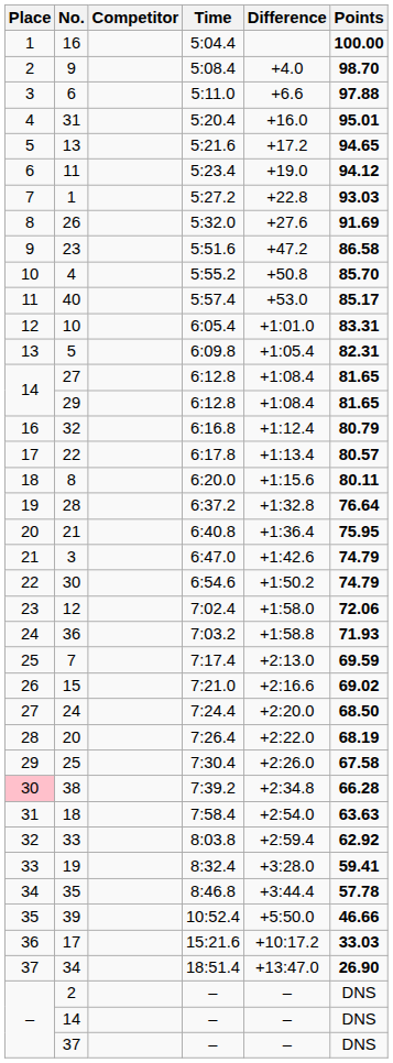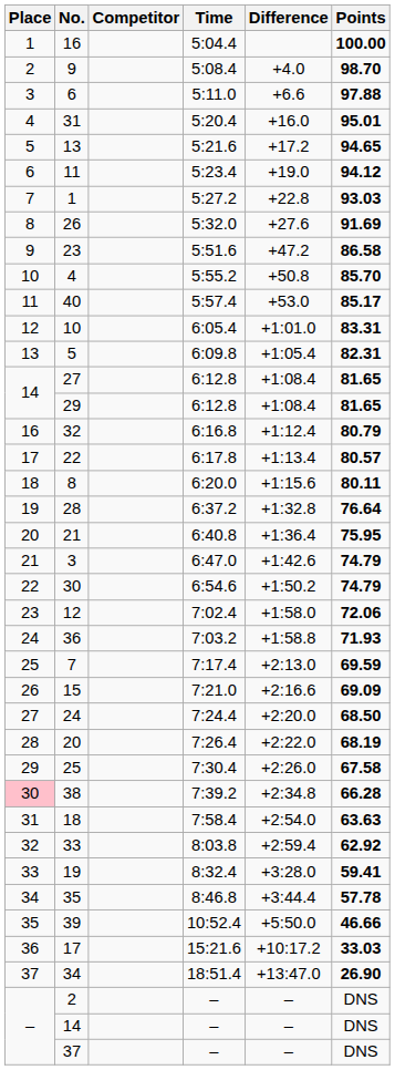15 | Points: 69.02 -> 69.09
